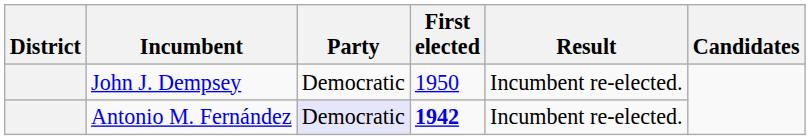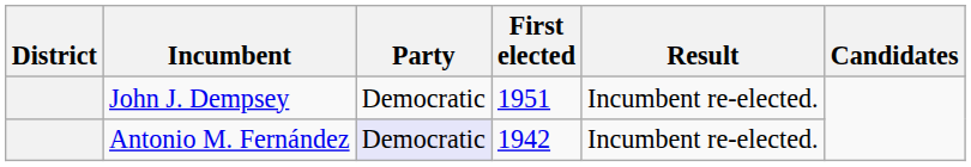John J. Dempsey | First elected: 1950 -> 1951
Antonio M. Fernández | First elected: bold -> normal
